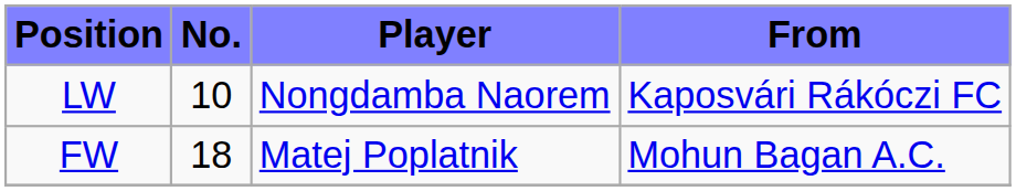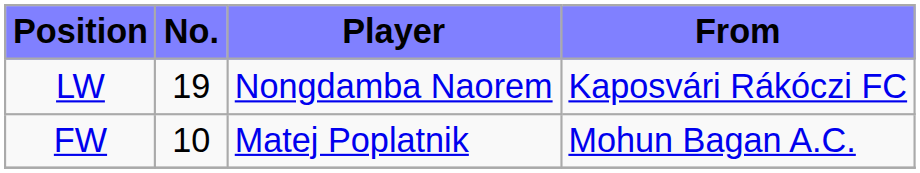LW | No.: 10 -> 19
FW | No.: 18 -> 10
